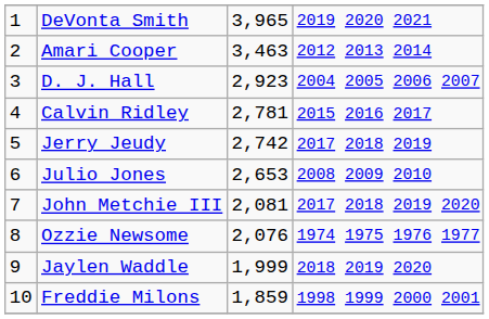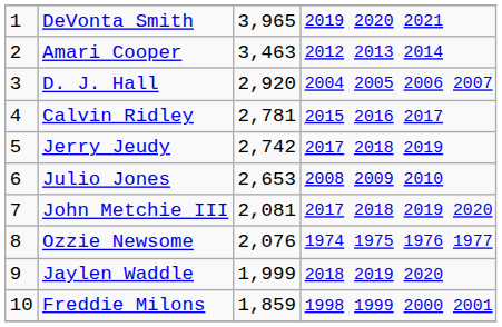D. J. Hall | column 3: 2,923 -> 2,920
